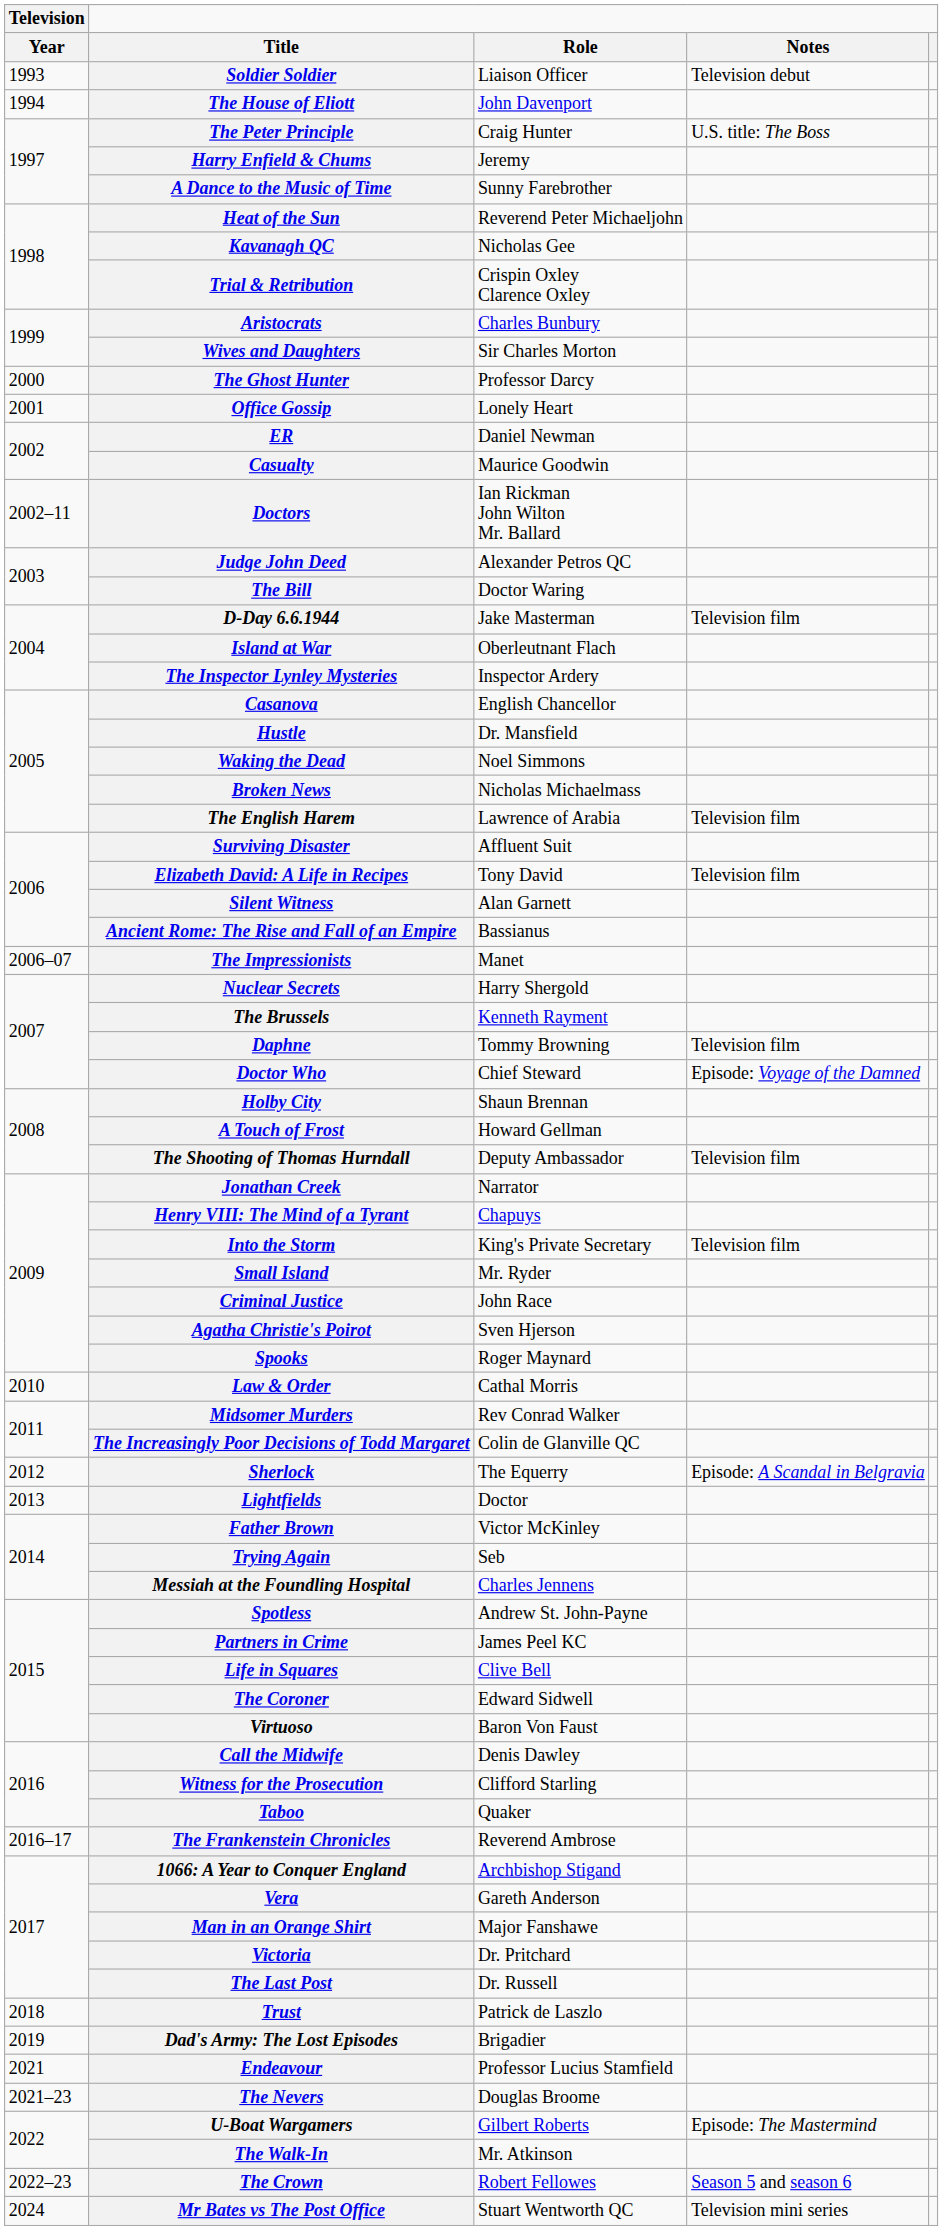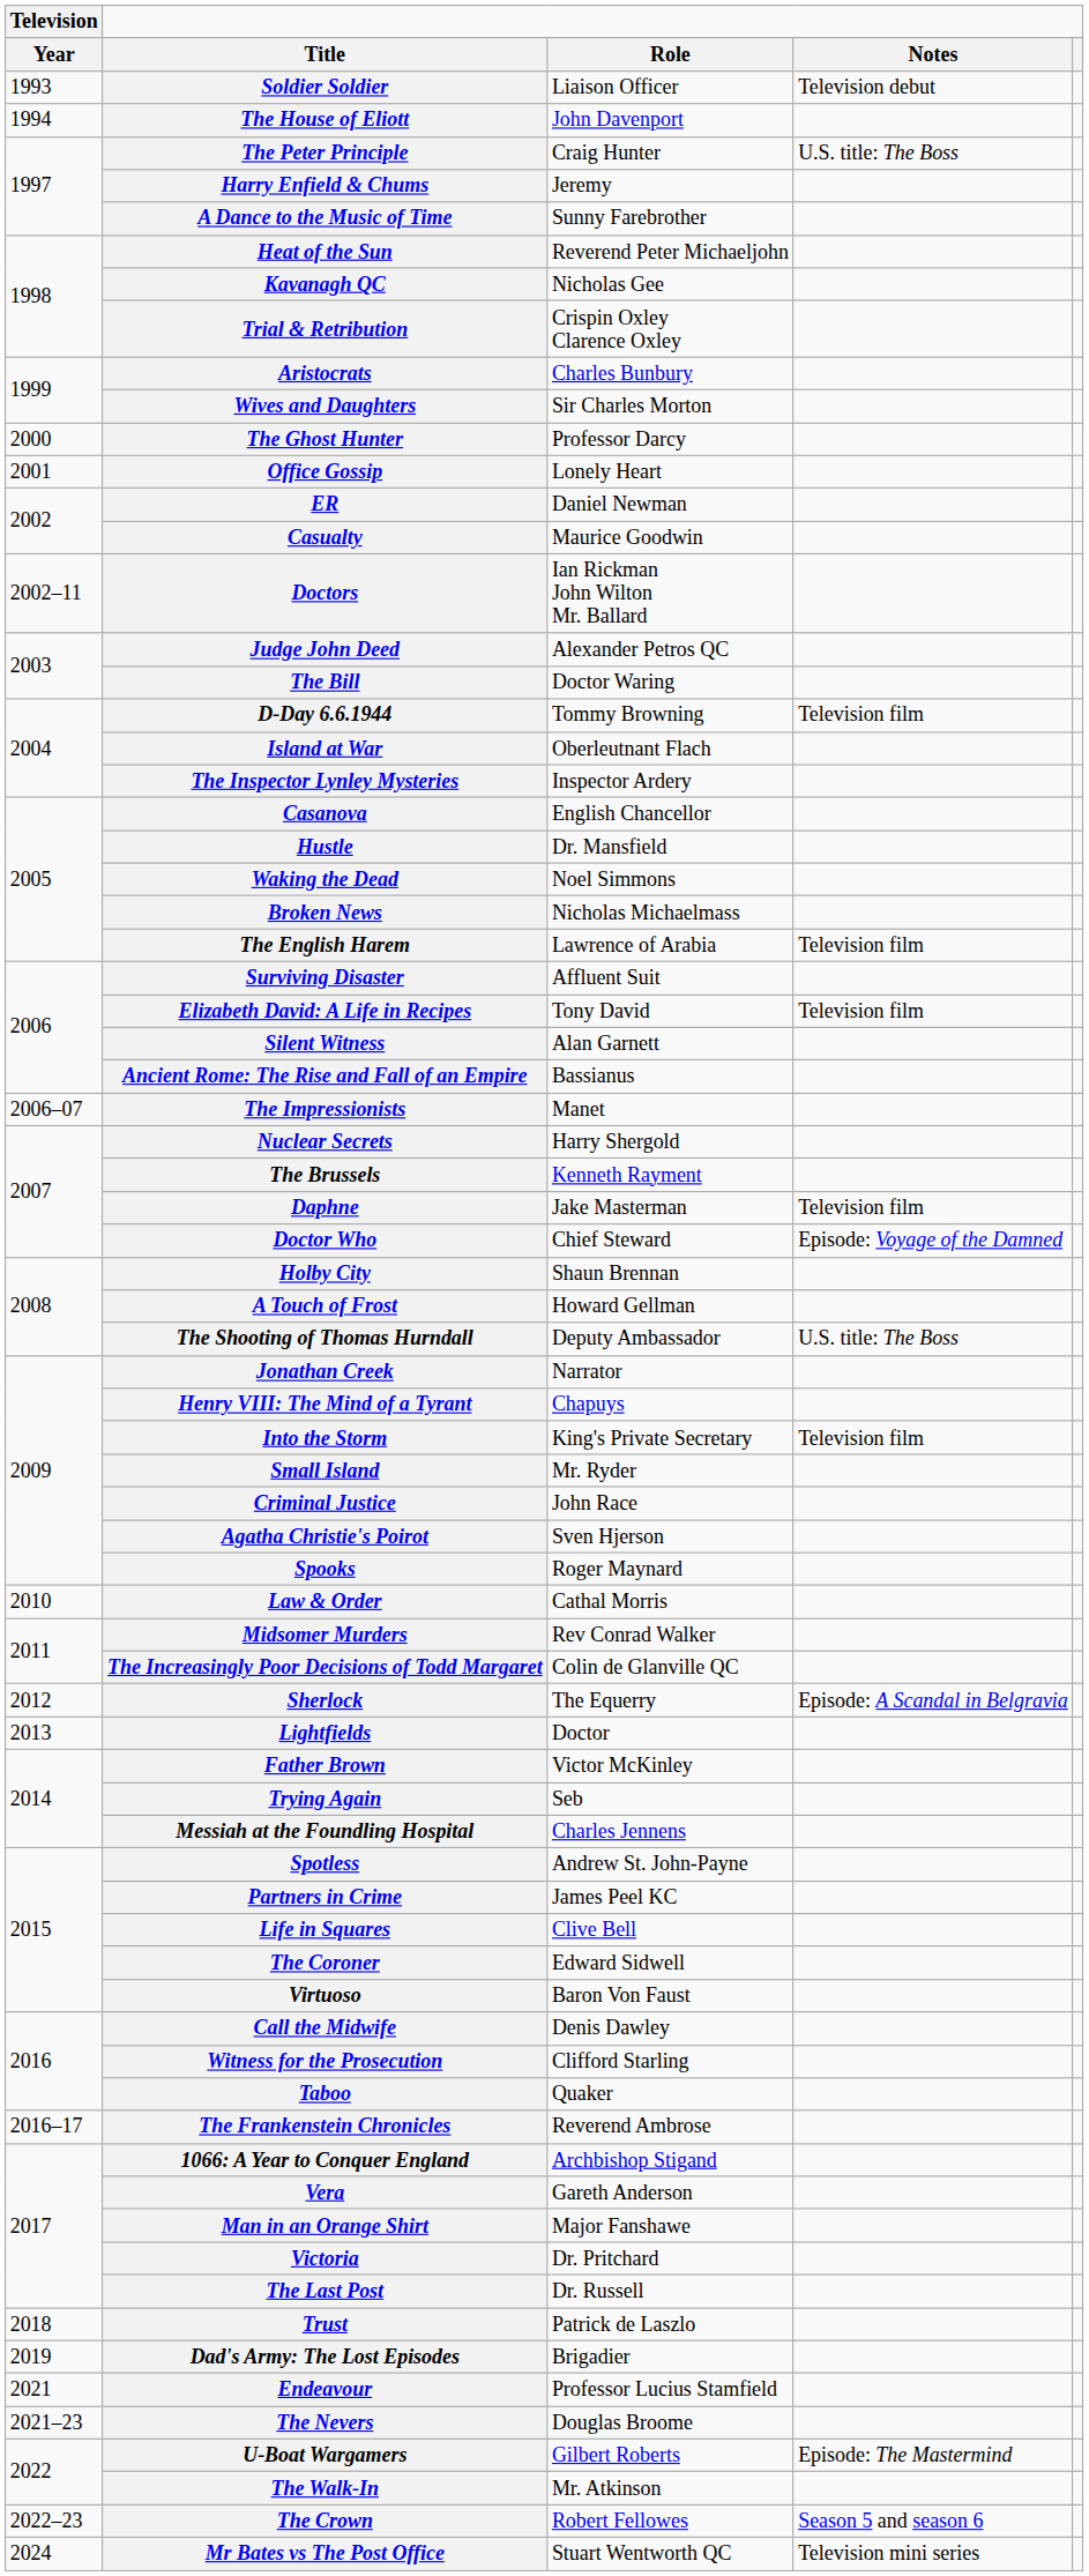D-Day 6.6.1944 | Role: Jake Masterman -> Tommy Browning
Daphne | Role: Tommy Browning -> Jake Masterman
The Shooting of Thomas Hurndall | Notes: Television film -> U.S. title: The Boss
